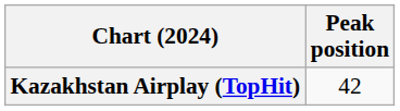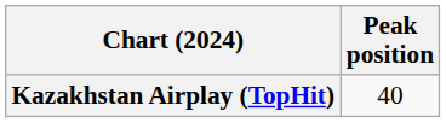Kazakhstan Airplay (TopHit) | Peak position: 42 -> 40
